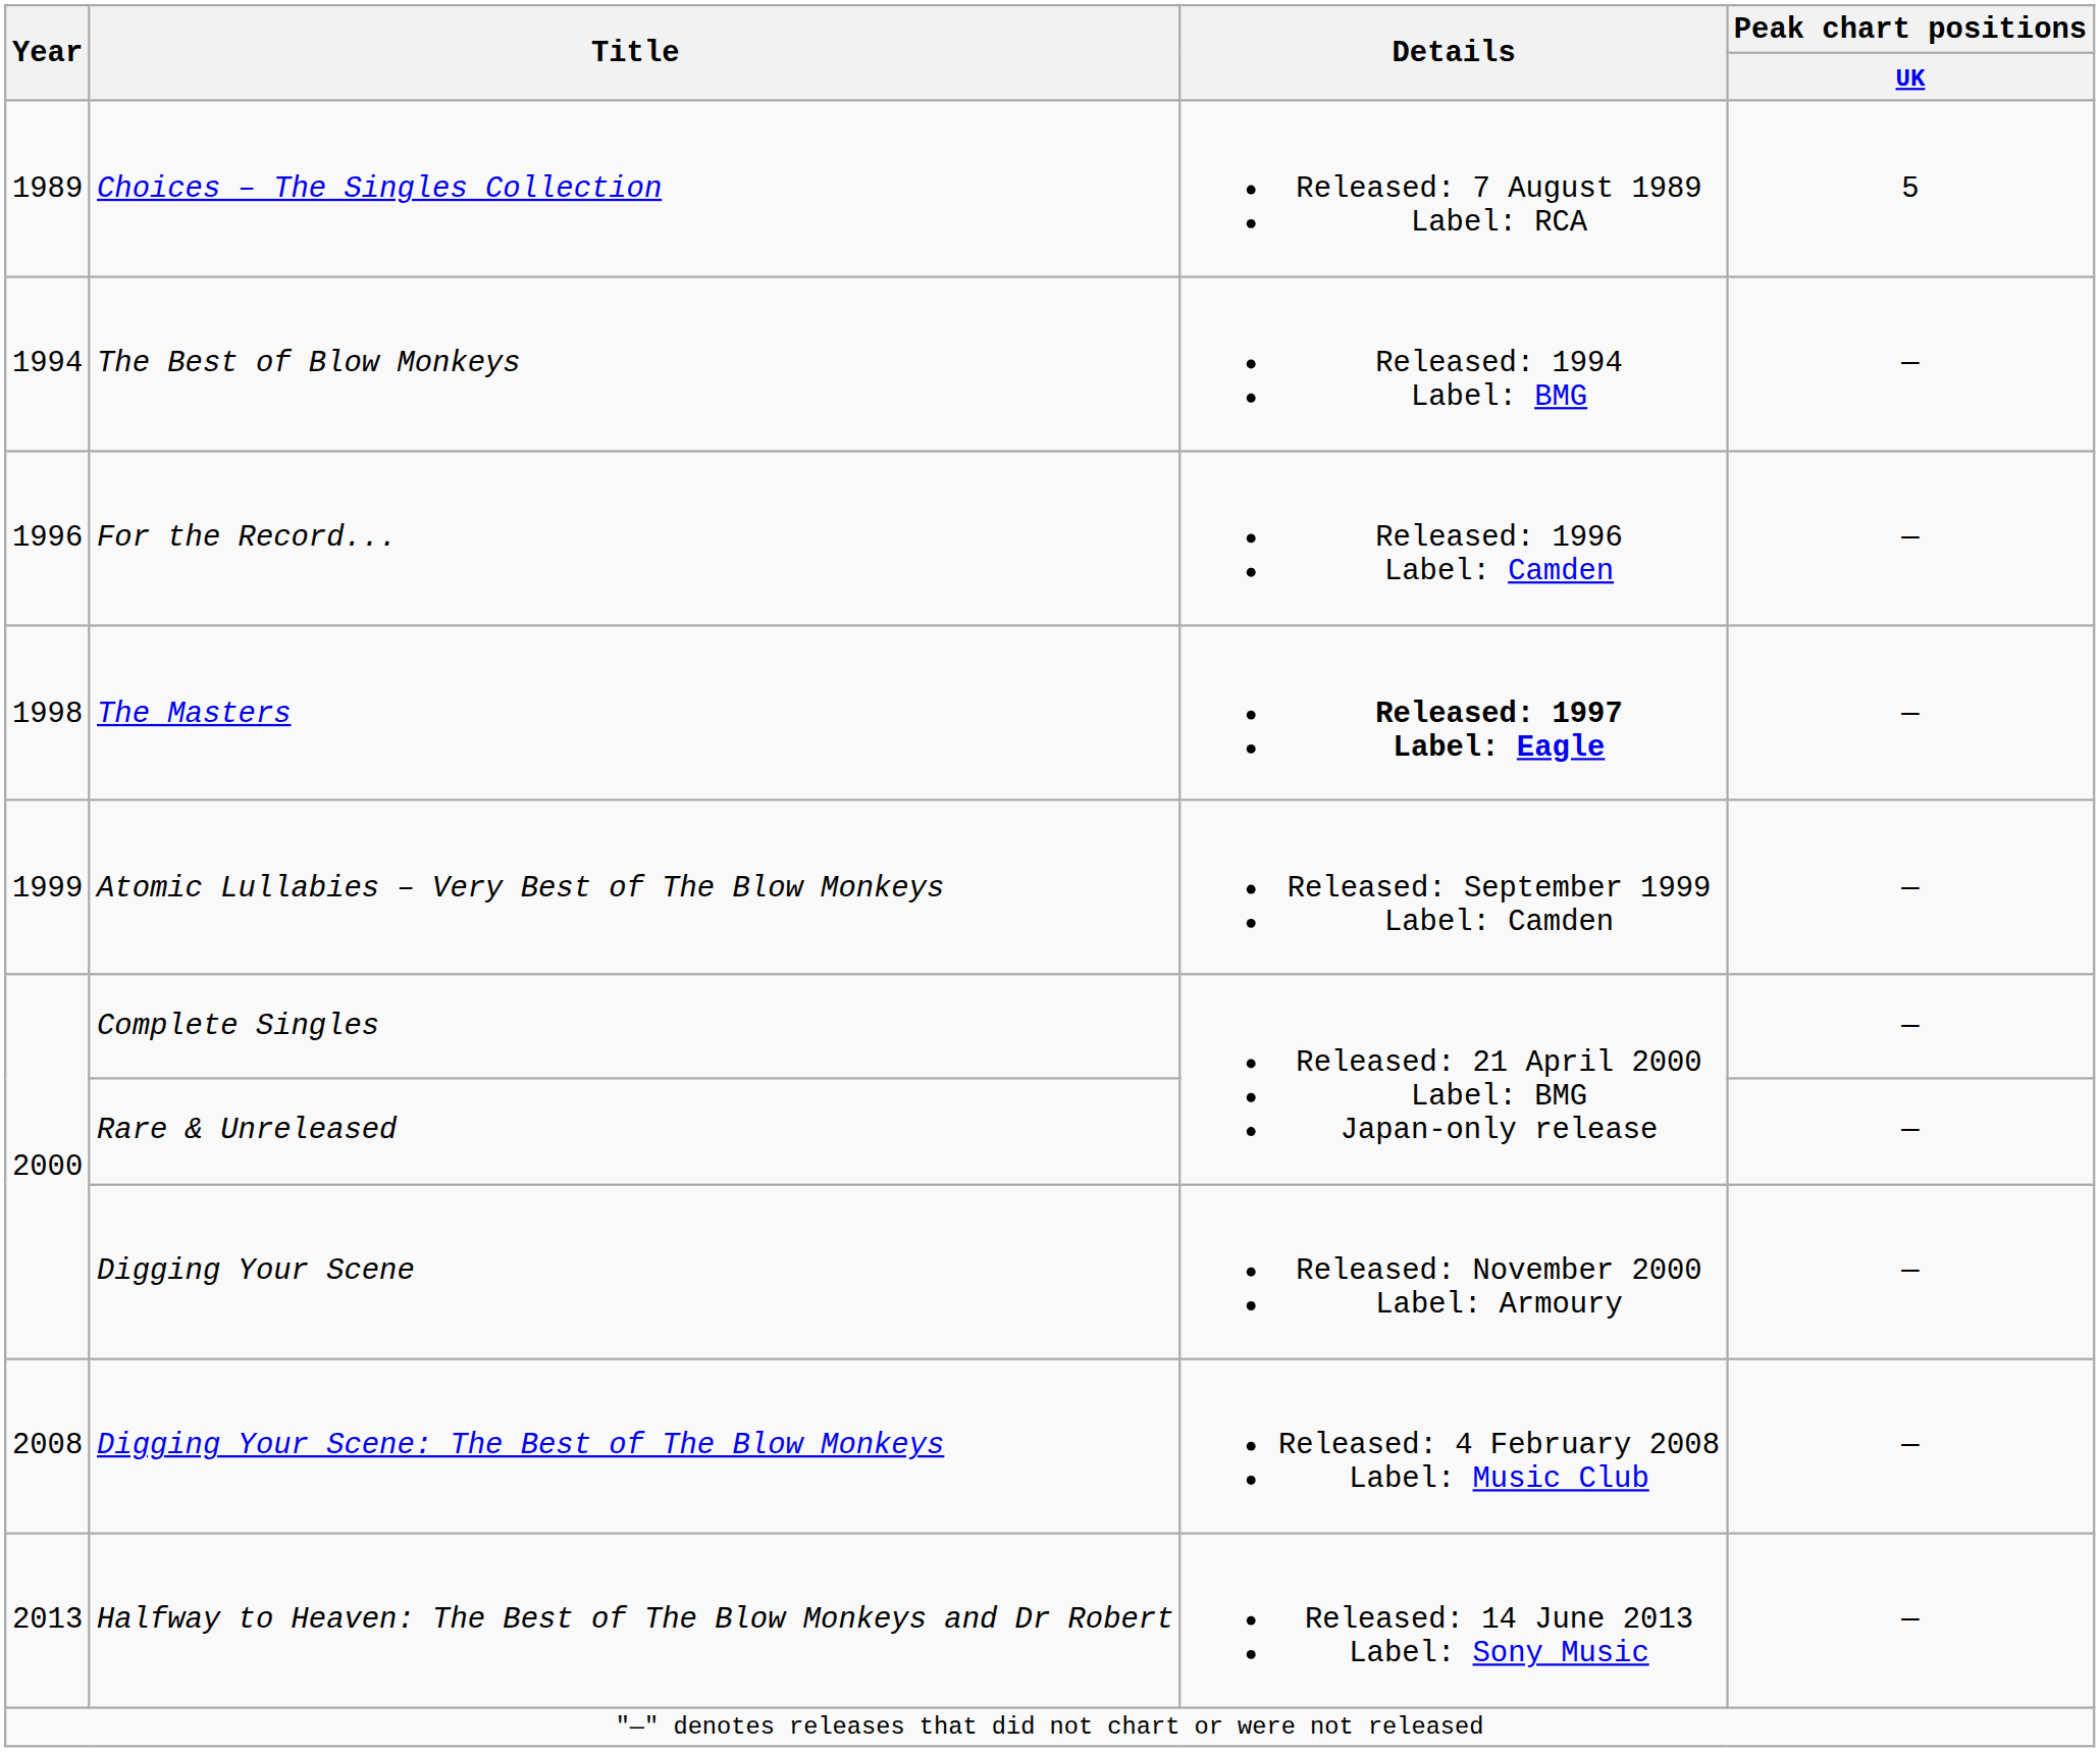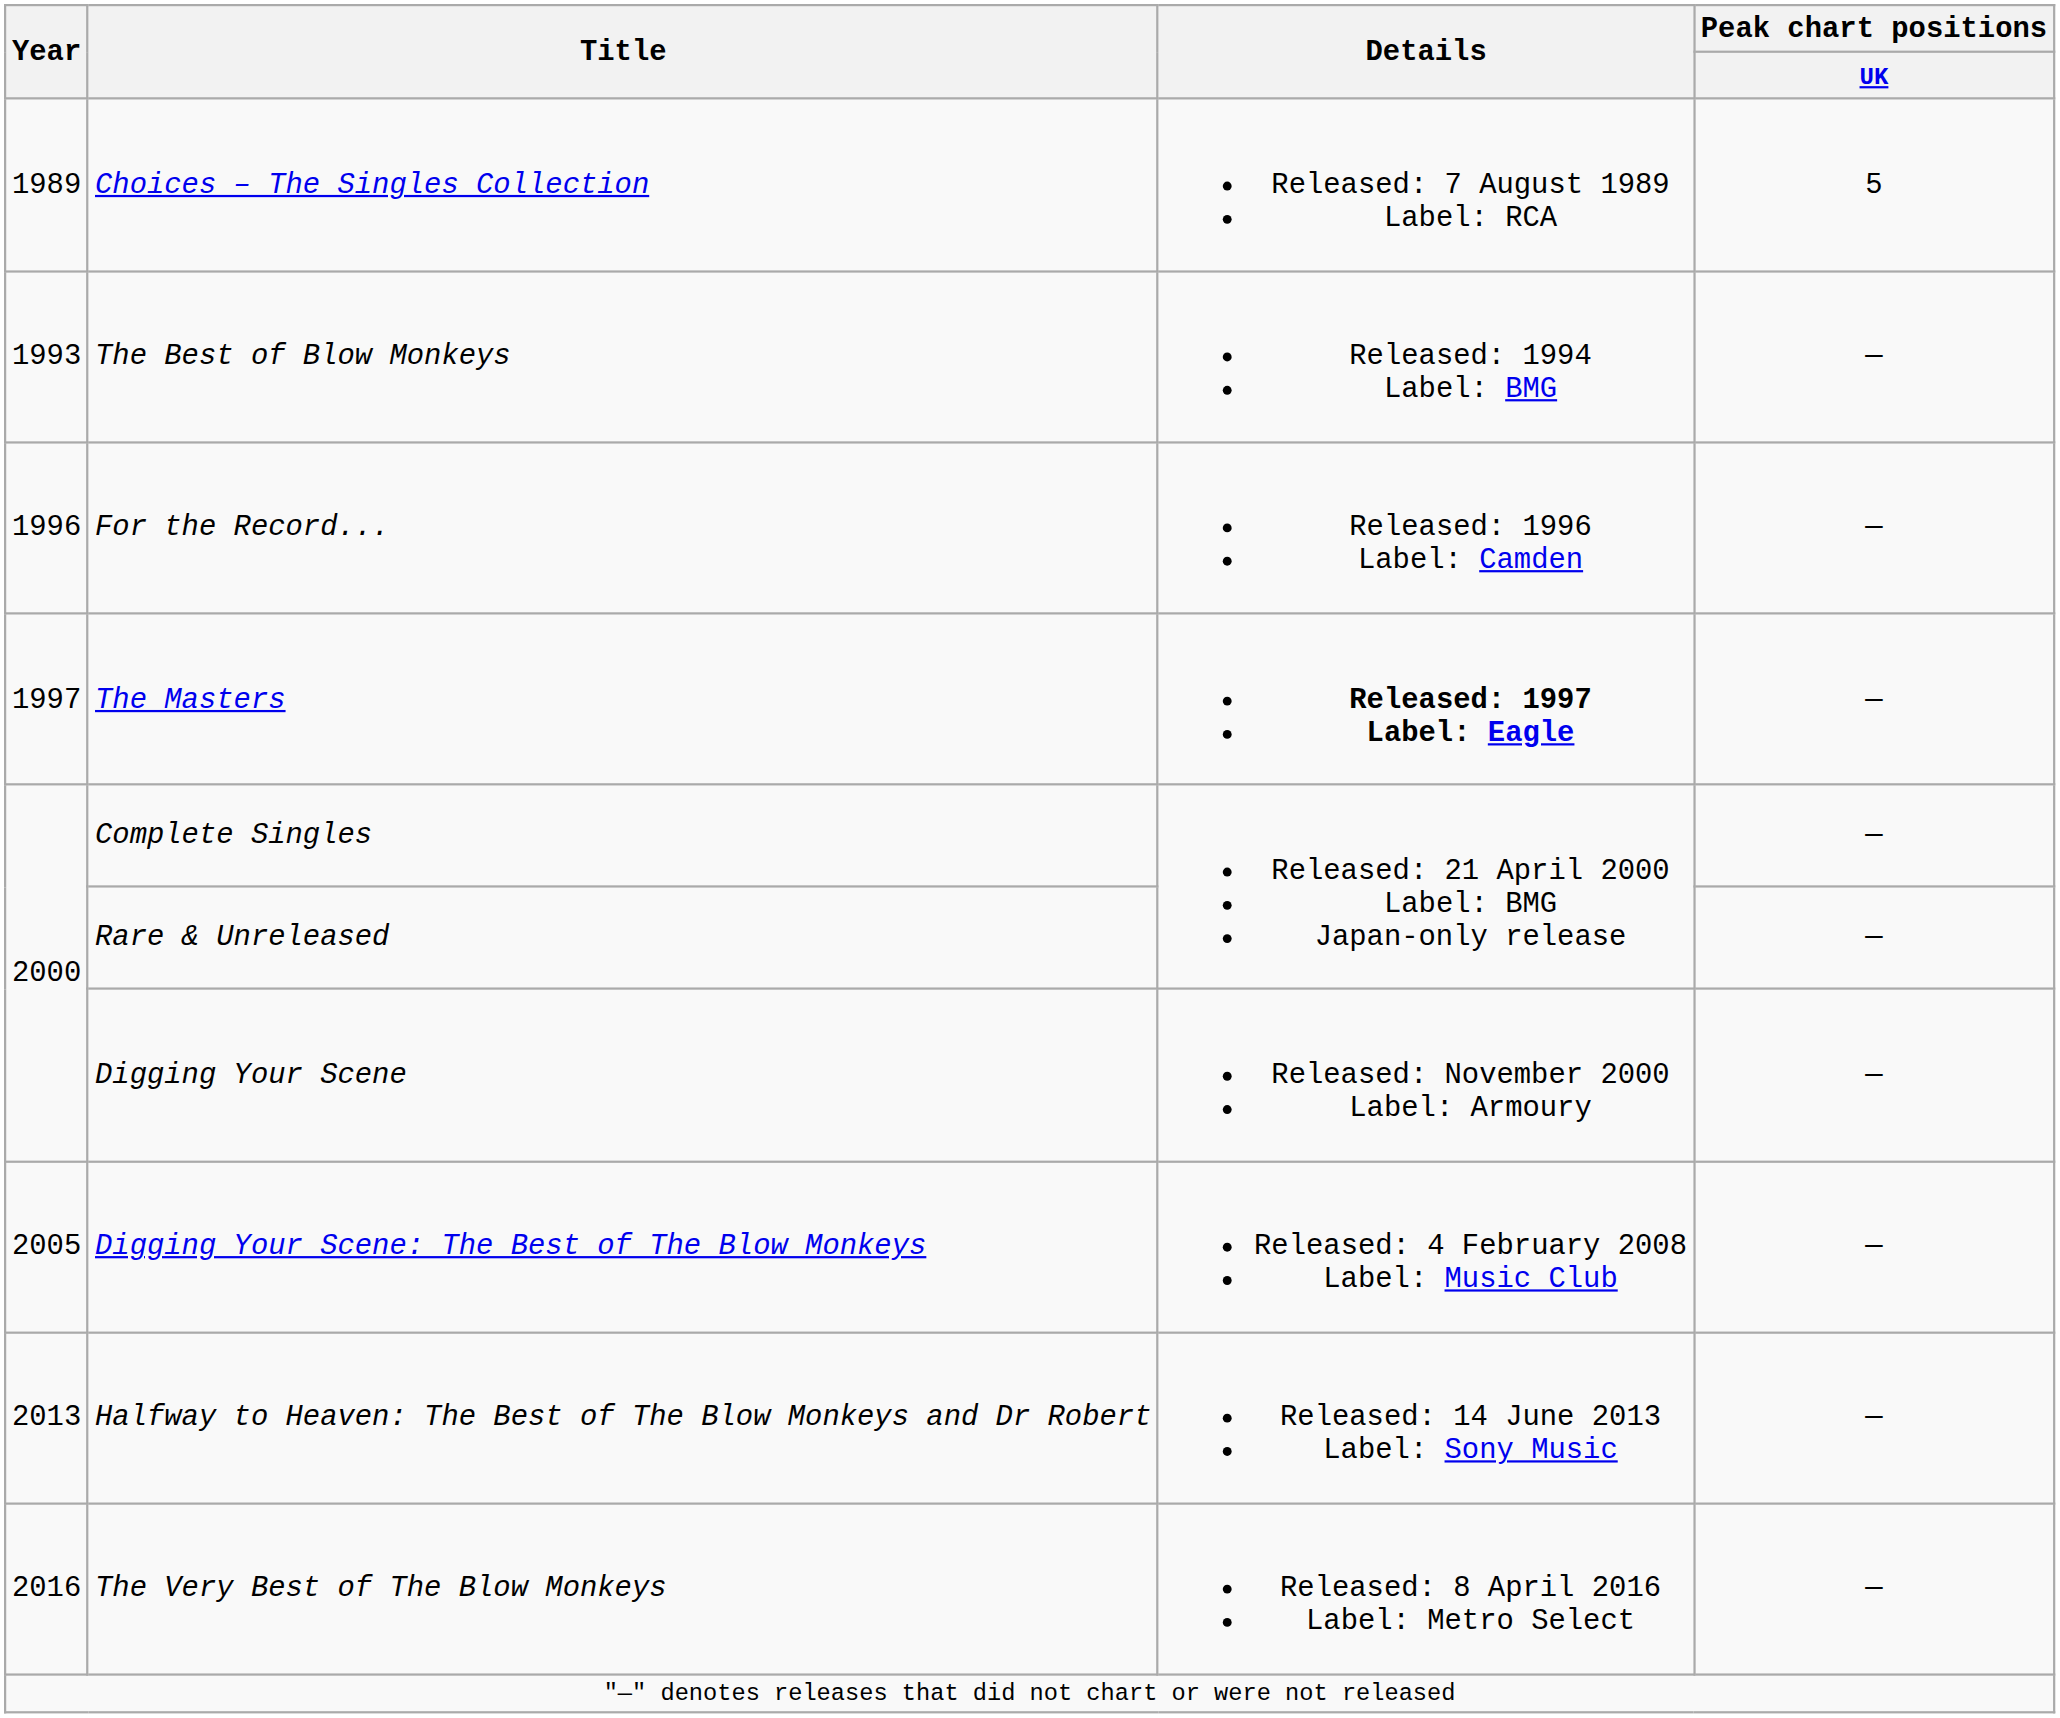The Best of Blow Monkeys | Year: 1994 -> 1993
The Masters | Year: 1998 -> 1997
- row: 1999 | Atomic Lullabies – Very Best of The Blow Monkeys | Released: September 1999 Label: Camden | —
Digging Your Scene: The Best of The Blow Monkeys | Year: 2008 -> 2005
+ row: 2016 | The Very Best of The Blow Monkeys | Released: 8 April 2016 Label: Metro Select | —
